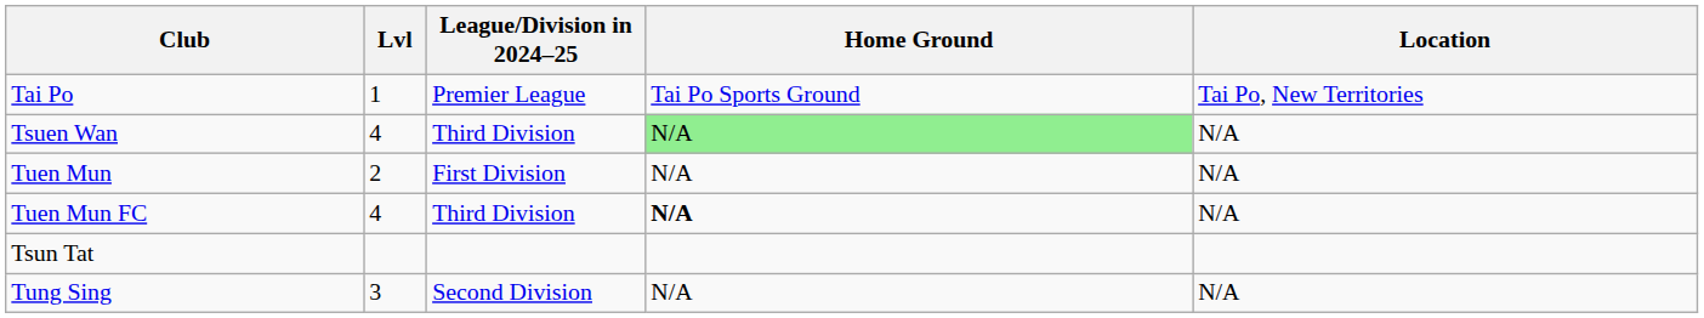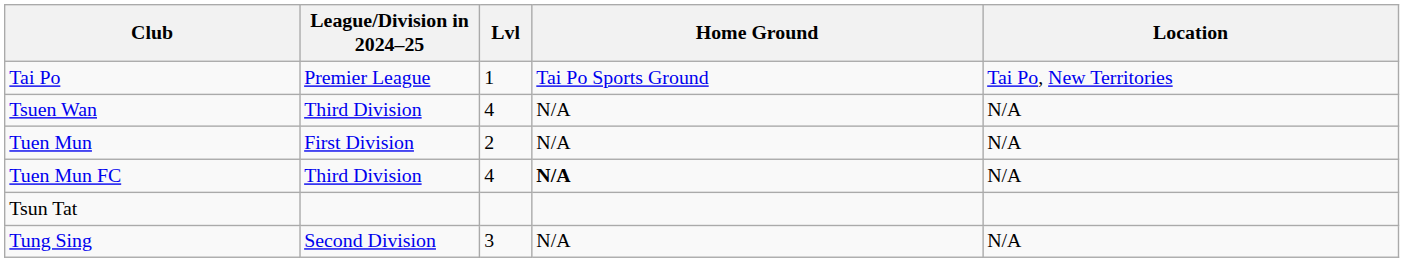columns swapped: League/Division in 2024–25 <-> Lvl
Tsuen Wan | Home Ground: lightgreen background -> no background
